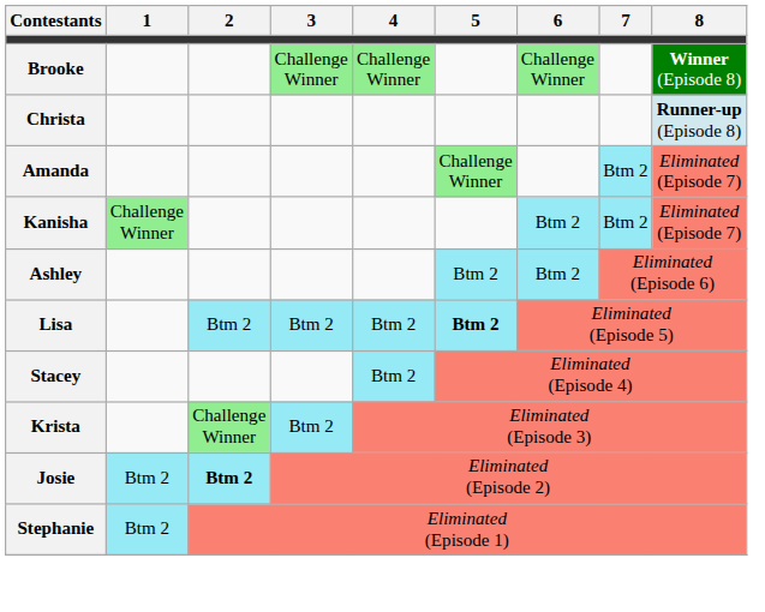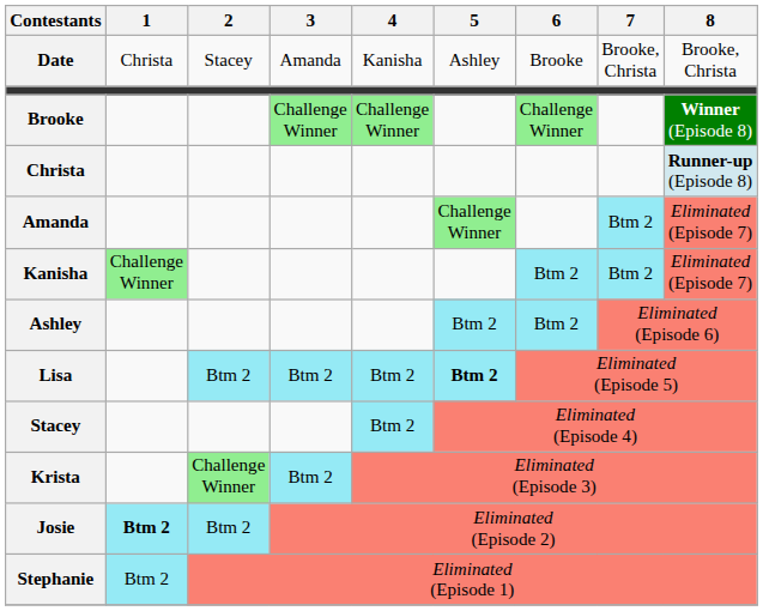+ row: Date | Christa | Stacey | Amanda | Kanisha | Ashley | Brooke | Brooke, Christa | Brooke, Christa
Josie | 1: normal -> bold
Josie | 2: bold -> normal
